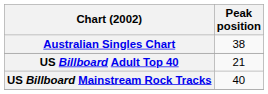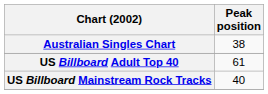US Billboard Adult Top 40 | Peak position: 21 -> 61
